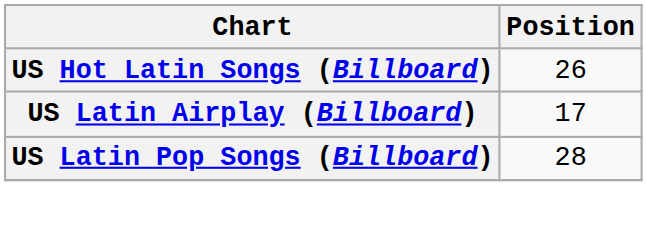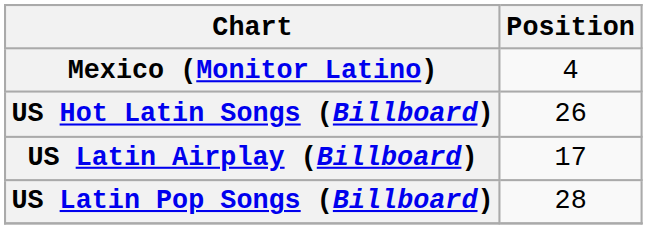+ row: Mexico (Monitor Latino) | 4
